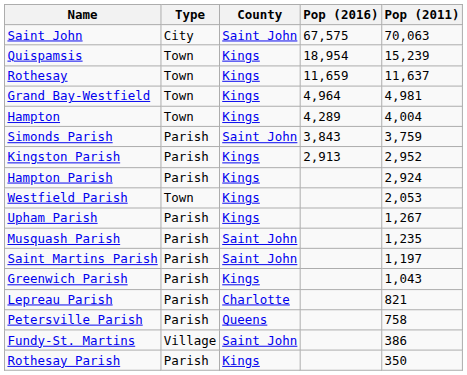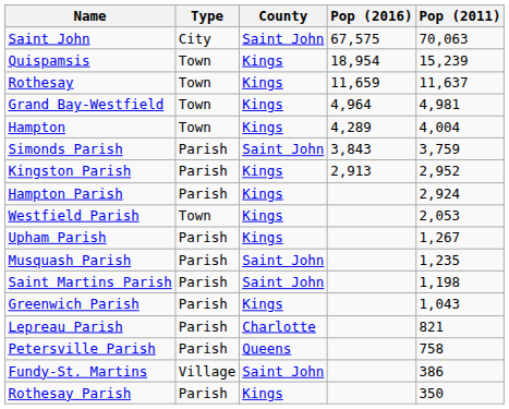Saint Martins Parish | Pop (2011): 1,197 -> 1,198
